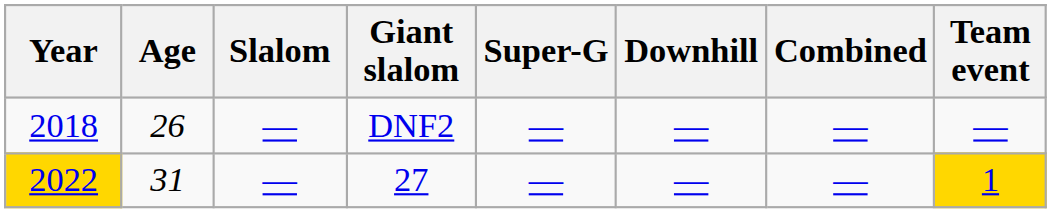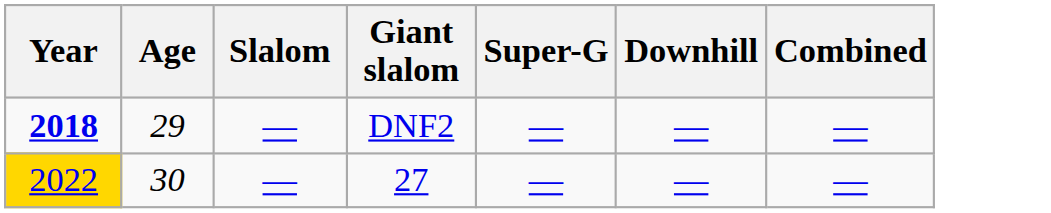- column: Team event | — | 1
DNF2 | Year: normal -> bold
DNF2 | Age: 26 -> 29
27 | Age: 31 -> 30
